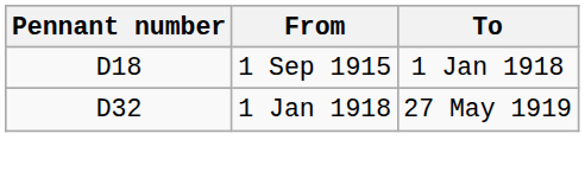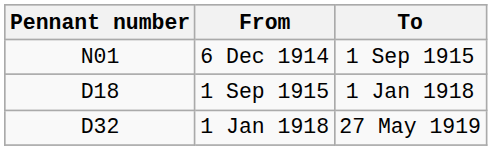+ row: N01 | 6 Dec 1914 | 1 Sep 1915
